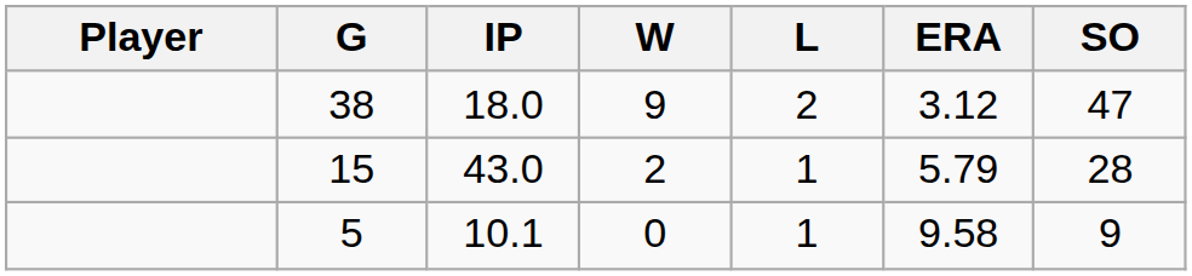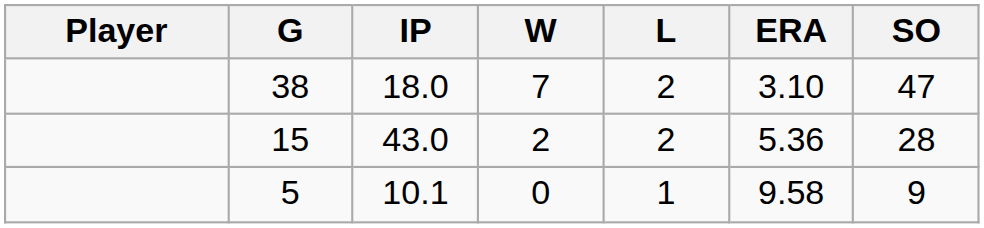38 | W: 9 -> 7
38 | ERA: 3.12 -> 3.10
15 | L: 1 -> 2
15 | ERA: 5.79 -> 5.36
